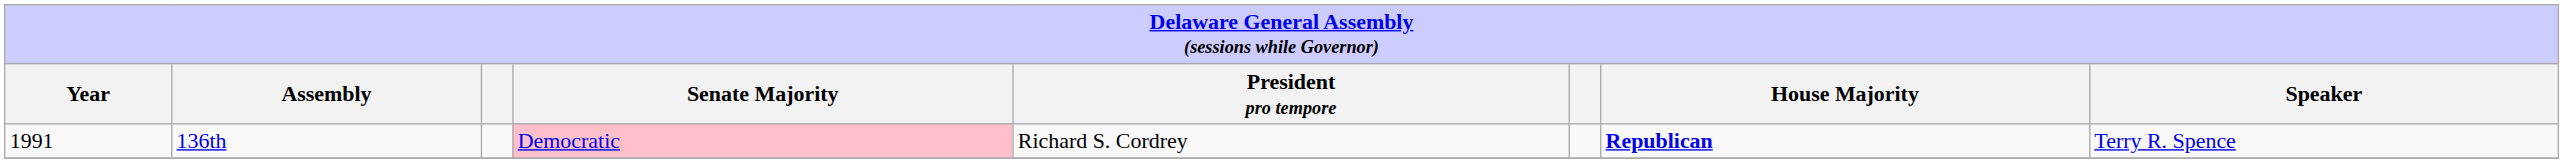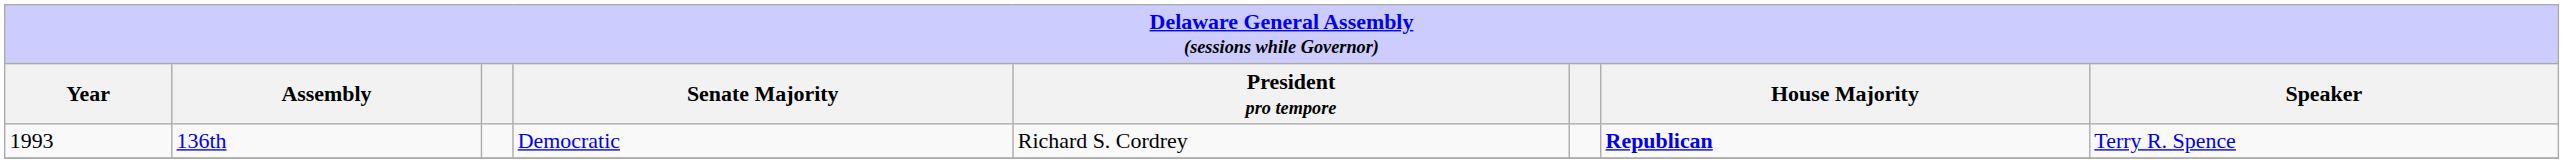136th | Year: 1991 -> 1993
136th | Senate Majority: pink background -> no background
